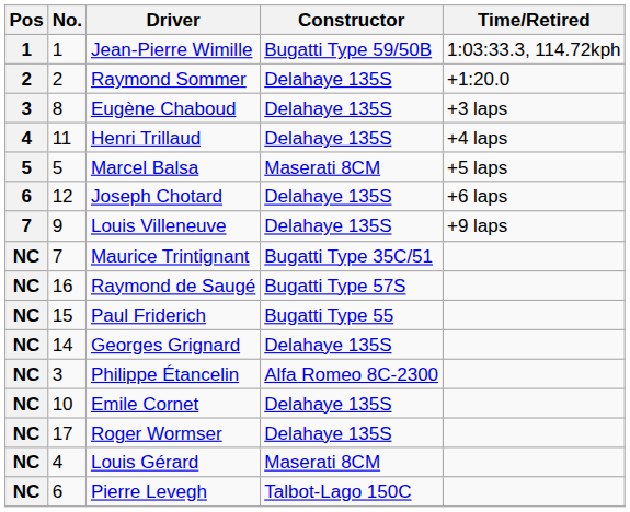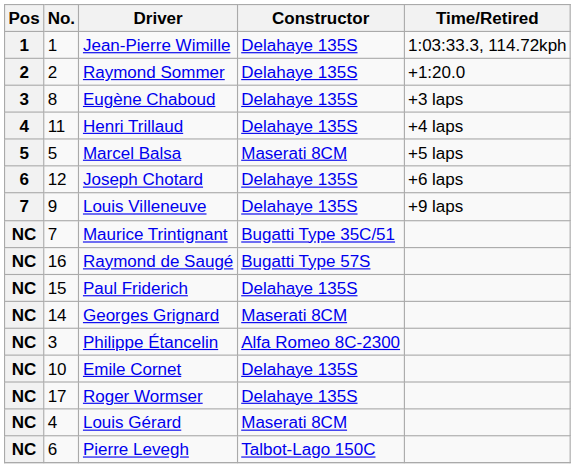Jean-Pierre Wimille | Constructor: Bugatti Type 59/50B -> Delahaye 135S
Paul Friderich | Constructor: Bugatti Type 55 -> Delahaye 135S
Georges Grignard | Constructor: Delahaye 135S -> Maserati 8CM
